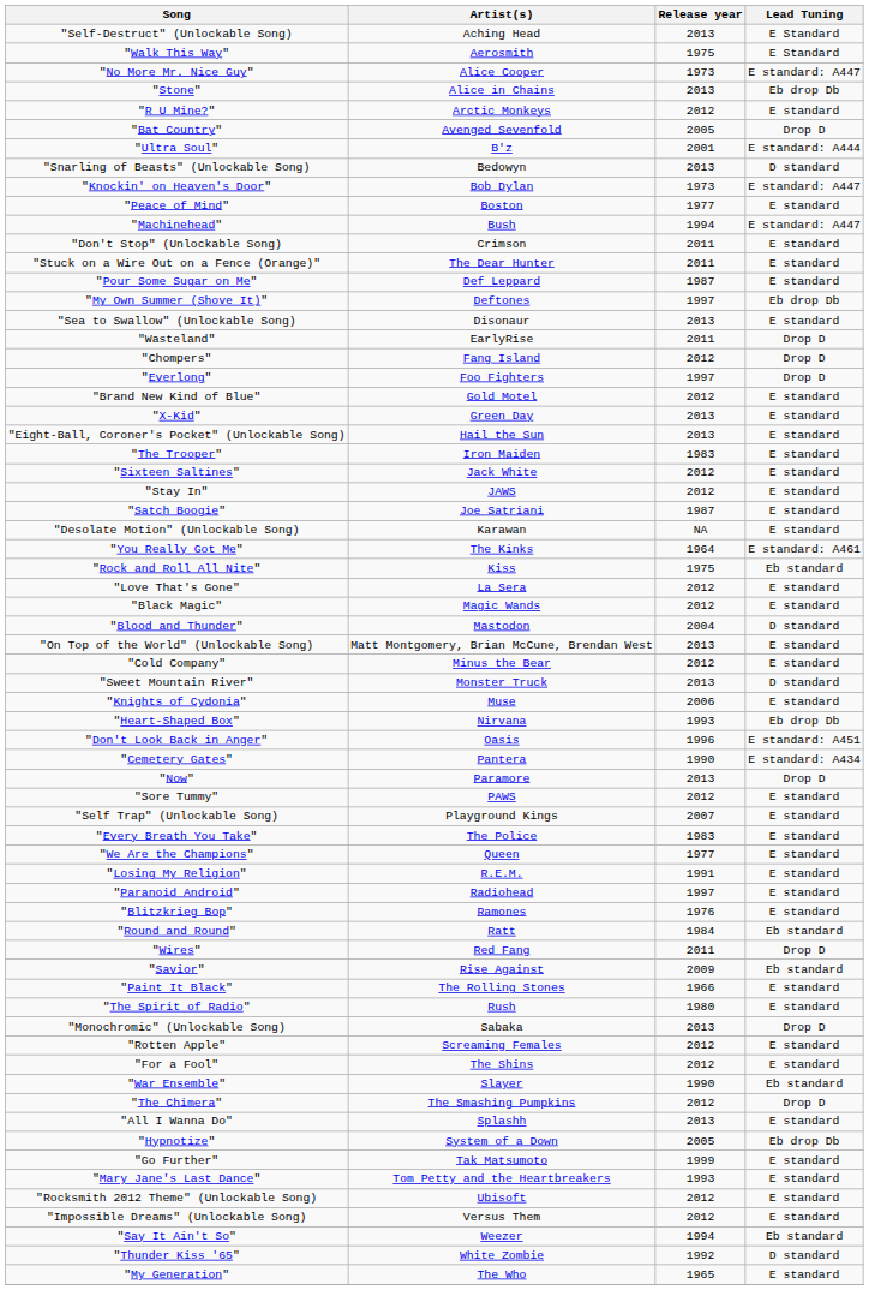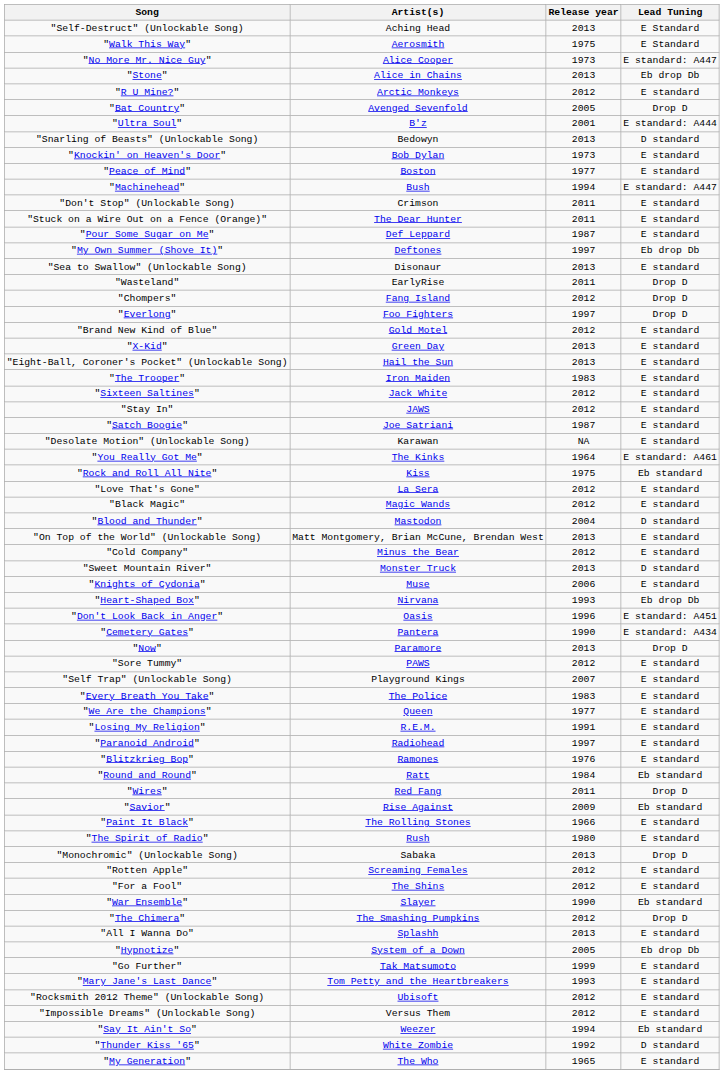"Knockin' on Heaven's Door" | Lead Tuning: E standard: A447 -> E standard
